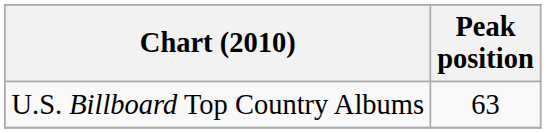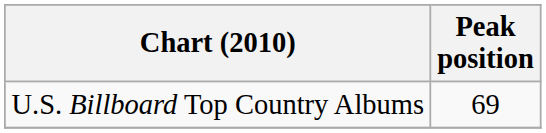U.S. Billboard Top Country Albums | Peak position: 63 -> 69
